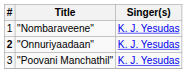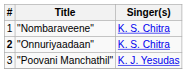"Nombaraveene" | Singer(s): K. J. Yesudas -> K. S. Chitra
"Onnuriyaadaan" | Singer(s): K. J. Yesudas -> K. S. Chitra
